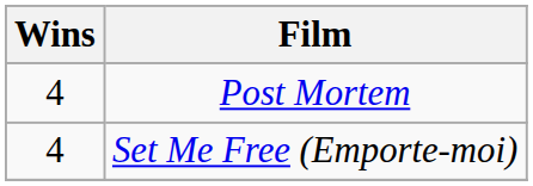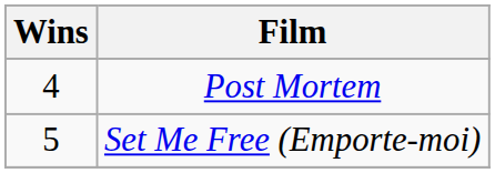Set Me Free (Emporte-moi) | Wins: 4 -> 5
